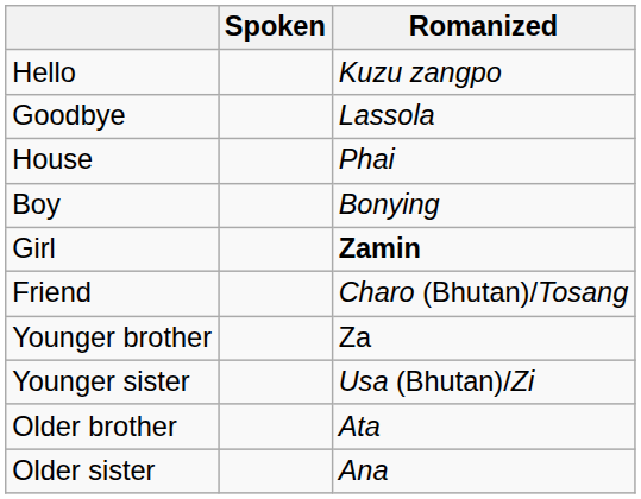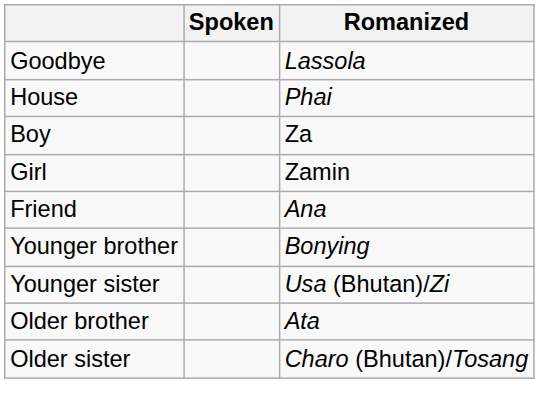- row: Hello | Kuzu zangpo
Boy | Romanized: Bonying -> Za
Girl | Romanized: bold -> normal
Friend | Romanized: Charo (Bhutan)/Tosang -> Ana
Younger brother | Romanized: Za -> Bonying
Older sister | Romanized: Ana -> Charo (Bhutan)/Tosang
